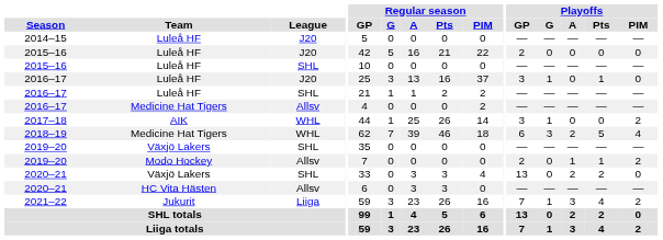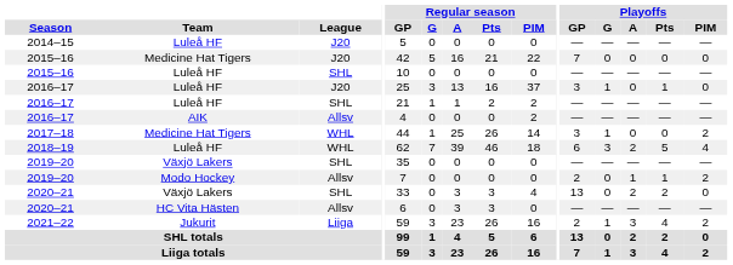2015–16 / J20 | Team: Luleå HF -> Medicine Hat Tigers
2015–16 / J20 | Playoffs / GP: 2 -> 7
2016–17 / Allsv | Team: Medicine Hat Tigers -> AIK
2017–18 | Team: AIK -> Medicine Hat Tigers
2018–19 | Team: Medicine Hat Tigers -> Luleå HF
2021–22 | Playoffs / GP: 7 -> 2
